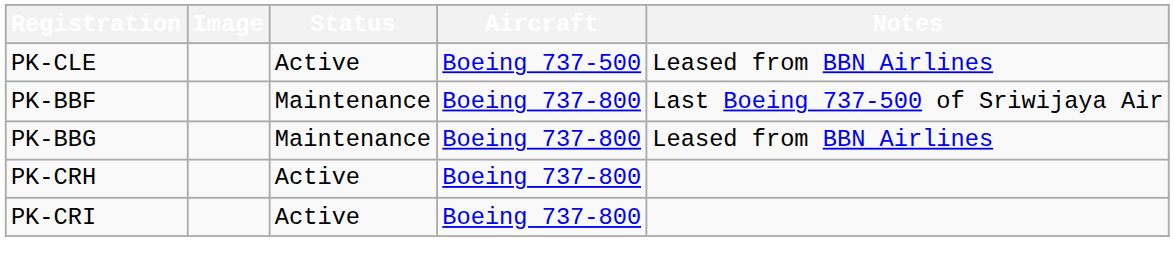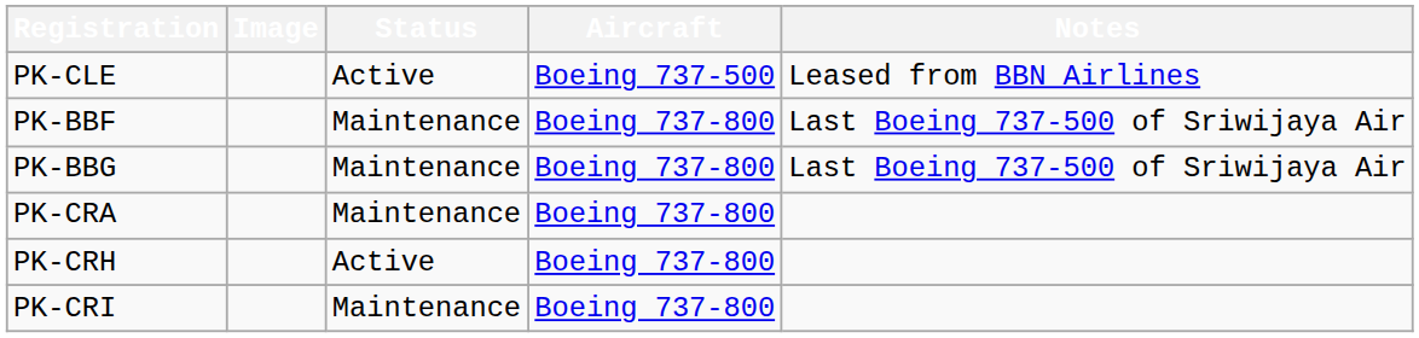PK-BBG | Notes: Leased from BBN Airlines -> Last Boeing 737-500 of Sriwijaya Air
+ row: PK-CRA | Maintenance | Boeing 737-800
PK-CRI | Status: Active -> Maintenance
